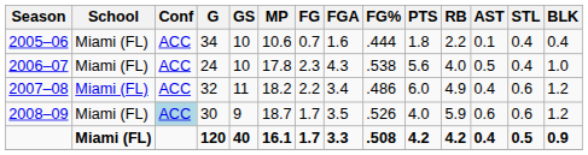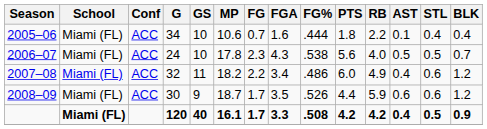2006–07 | STL: 0.4 -> 0.5
2006–07 | BLK: 1.0 -> 0.7
2008–09 | Conf: lightblue background -> no background
2008–09 | PTS: 4.0 -> 4.4
